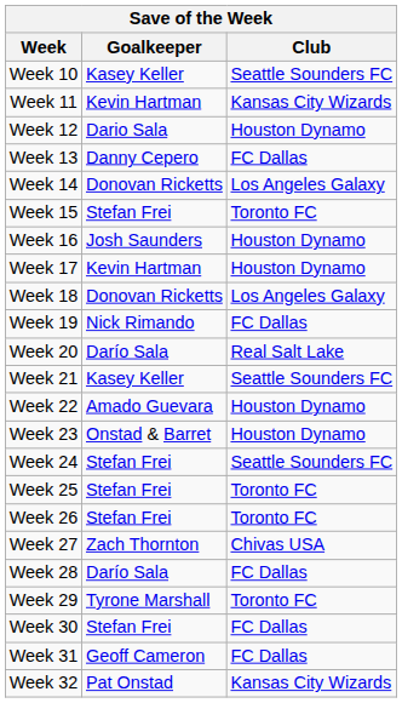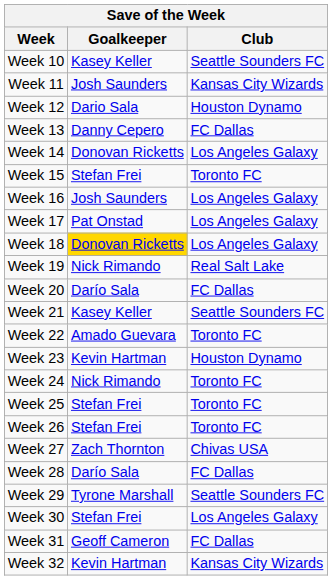Week 11 | Goalkeeper: Kevin Hartman -> Josh Saunders
Week 16 | Club: Houston Dynamo -> Los Angeles Galaxy
Week 17 | Goalkeeper: Kevin Hartman -> Pat Onstad
Week 17 | Club: Houston Dynamo -> Los Angeles Galaxy
Week 18 | Goalkeeper: no background -> gold background
Week 19 | Club: FC Dallas -> Real Salt Lake
Week 20 | Club: Real Salt Lake -> FC Dallas
Week 22 | Club: Houston Dynamo -> Toronto FC
Week 23 | Goalkeeper: Onstad & Barret -> Kevin Hartman
Week 24 | Goalkeeper: Stefan Frei -> Nick Rimando
Week 24 | Club: Seattle Sounders FC -> Toronto FC
Week 29 | Club: Toronto FC -> Seattle Sounders FC
Week 30 | Club: FC Dallas -> Los Angeles Galaxy
Week 32 | Goalkeeper: Pat Onstad -> Kevin Hartman
